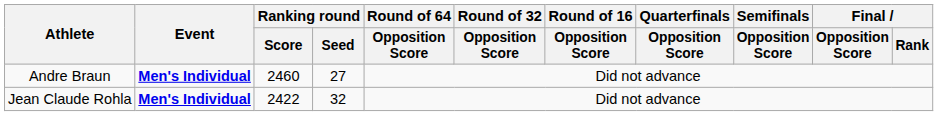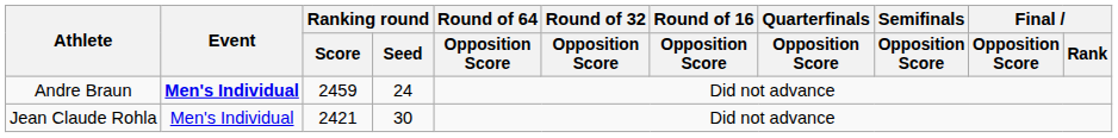Andre Braun | Ranking round / Score: 2460 -> 2459
Andre Braun | Ranking round / Seed: 27 -> 24
Jean Claude Rohla | Event: bold -> normal
Jean Claude Rohla | Ranking round / Score: 2422 -> 2421
Jean Claude Rohla | Ranking round / Seed: 32 -> 30
